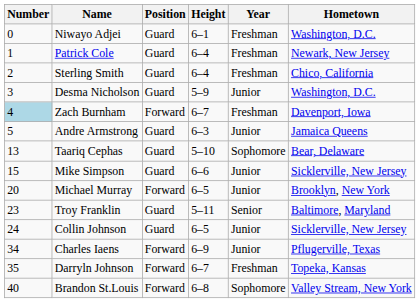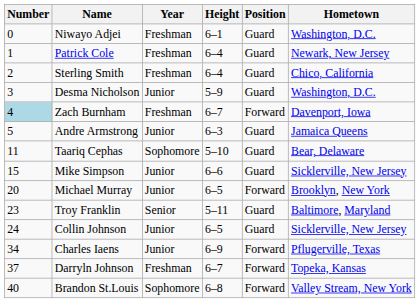columns swapped: Position <-> Year
Taariq Cephas | Number: 13 -> 11
Darryln Johnson | Number: 35 -> 37
